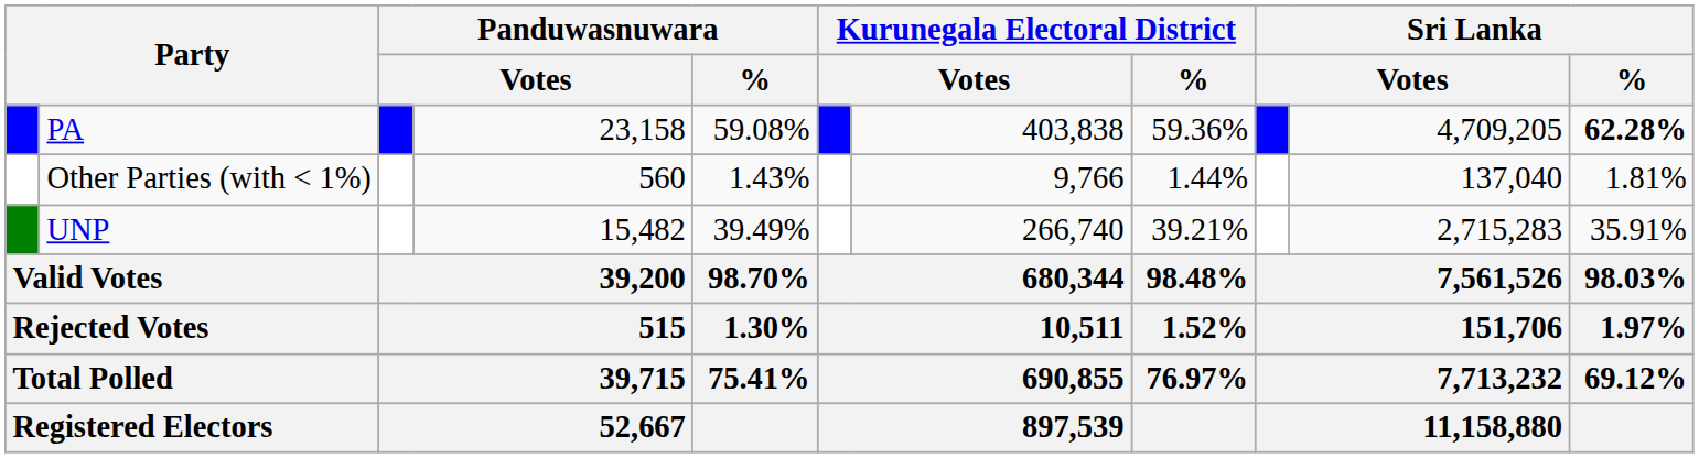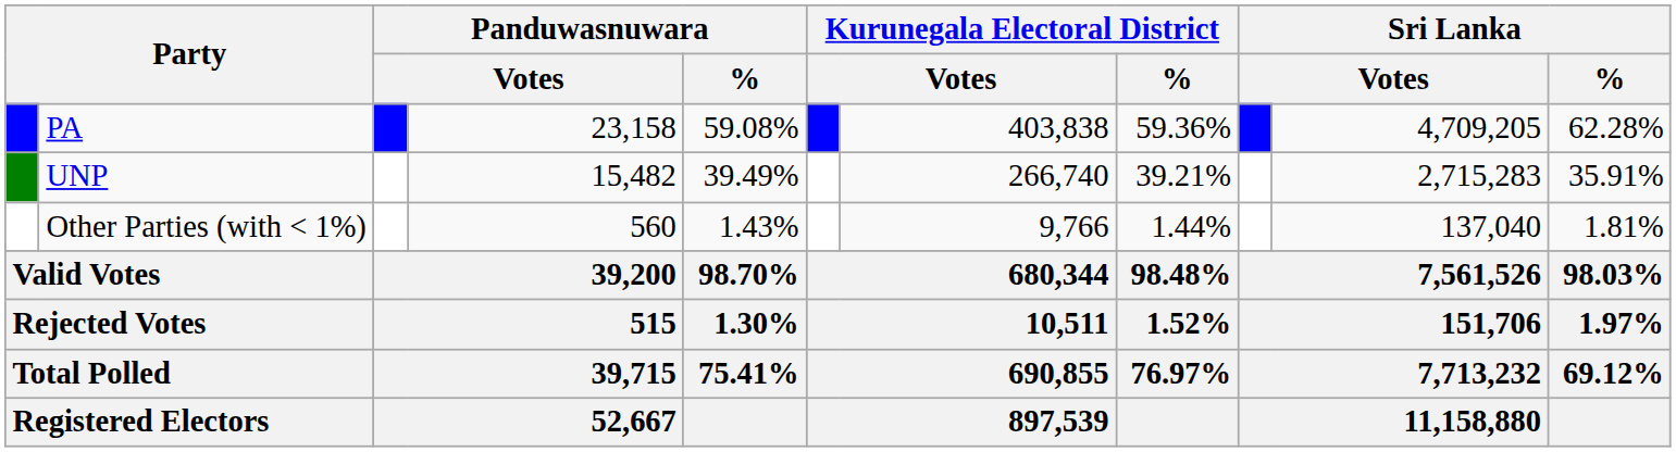PA | Sri Lanka / %: bold -> normal
rows swapped: UNP <-> Other Parties (with < 1%)
